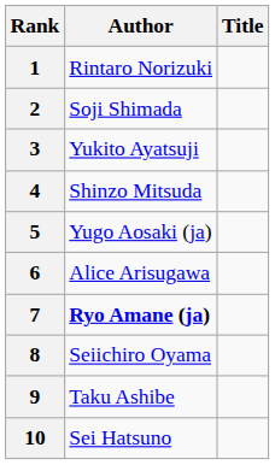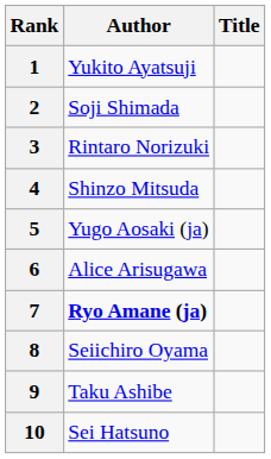1 | Author: Rintaro Norizuki -> Yukito Ayatsuji
3 | Author: Yukito Ayatsuji -> Rintaro Norizuki
